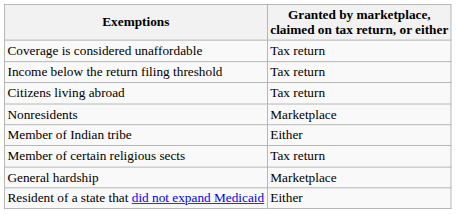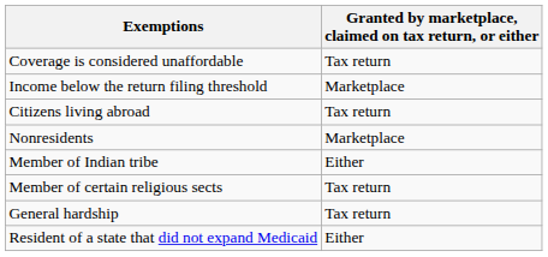Income below the return filing threshold | Granted by marketplace, claimed on tax return, or either: Tax return -> Marketplace
General hardship | Granted by marketplace, claimed on tax return, or either: Marketplace -> Tax return
